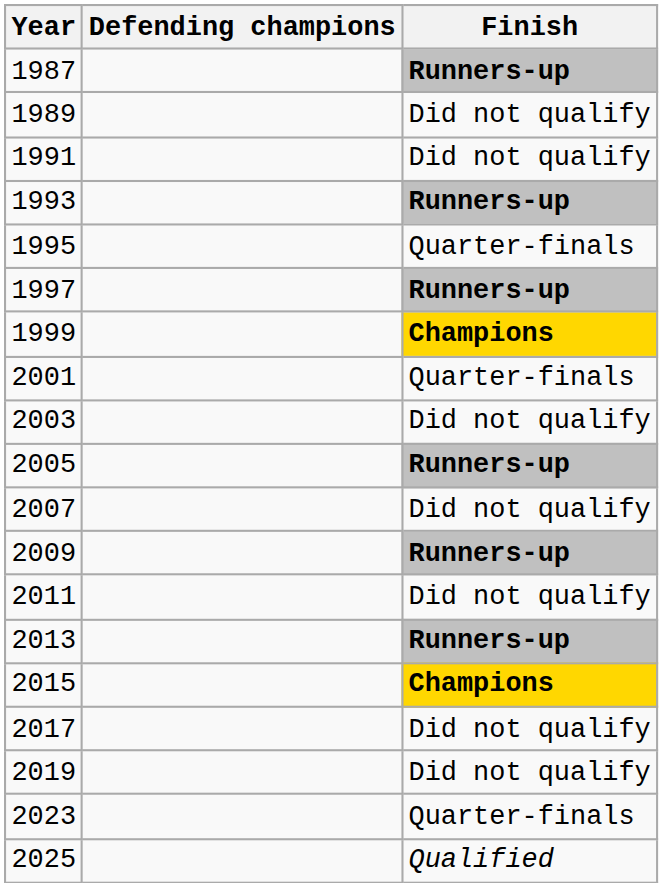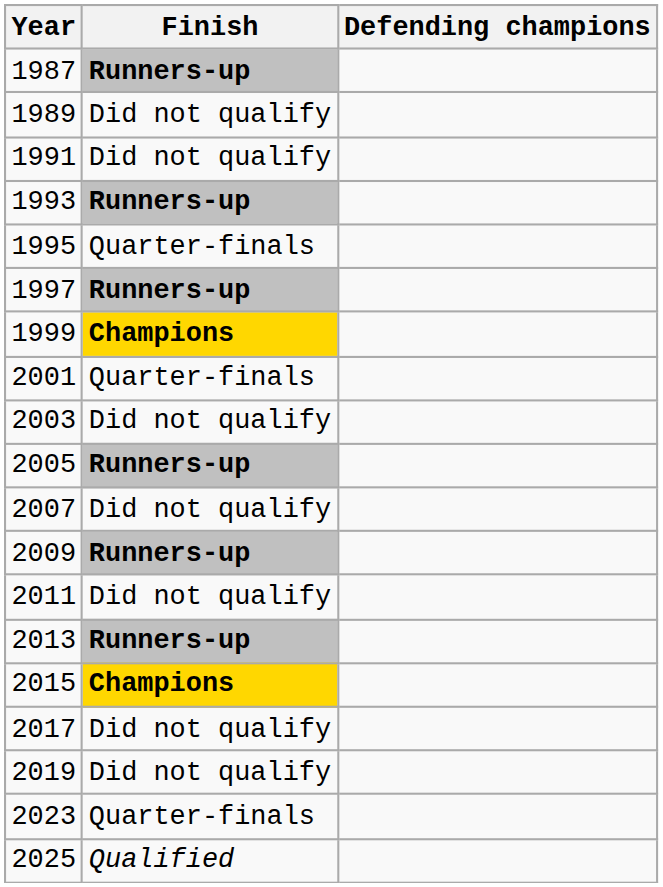columns swapped: Defending champions <-> Finish
